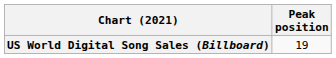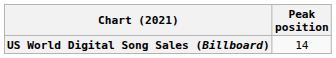US World Digital Song Sales (Billboard) | Peak position: 19 -> 14
